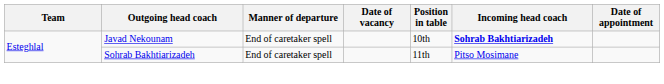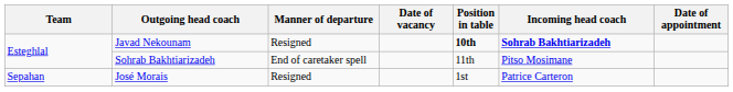Javad Nekounam | Manner of departure: End of caretaker spell -> Resigned
Javad Nekounam | Position in table: normal -> bold
+ row: Sepahan | José Morais | Resigned | 1st | Patrice Carteron
